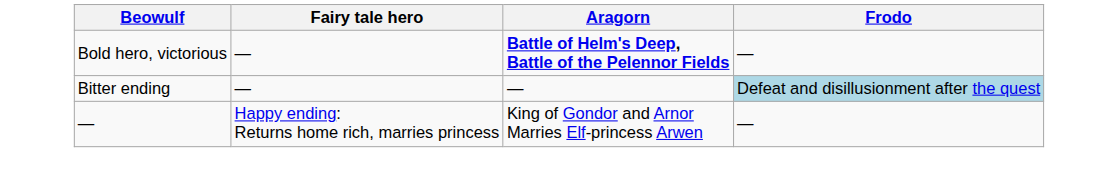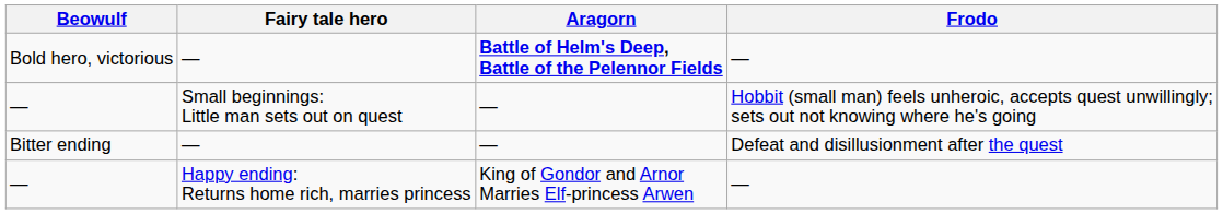+ row: — | Small beginnings: Little man sets out on quest | — | Hobbit (small man) feels unheroic, accepts quest unwillingly; sets out not knowing where he's going
Bitter ending | Frodo: lightblue background -> no background
